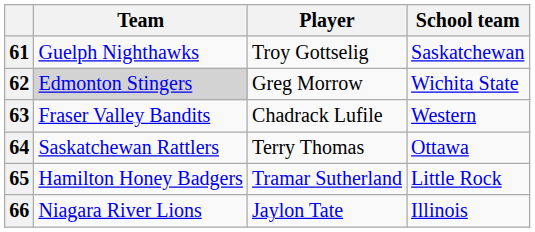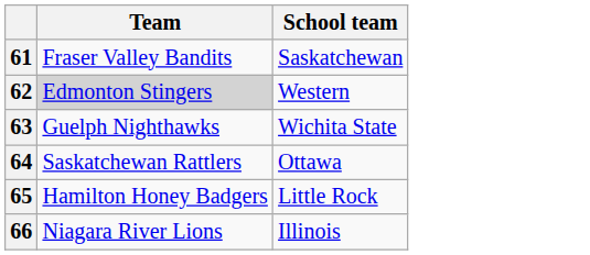- column: Player | Troy Gottselig | Greg Morrow | Chadrack Lufile | Terry Thomas | Tramar Sutherland | Jaylon Tate
61 | Team: Guelph Nighthawks -> Fraser Valley Bandits
62 | School team: Wichita State -> Western
63 | Team: Fraser Valley Bandits -> Guelph Nighthawks
63 | School team: Western -> Wichita State
